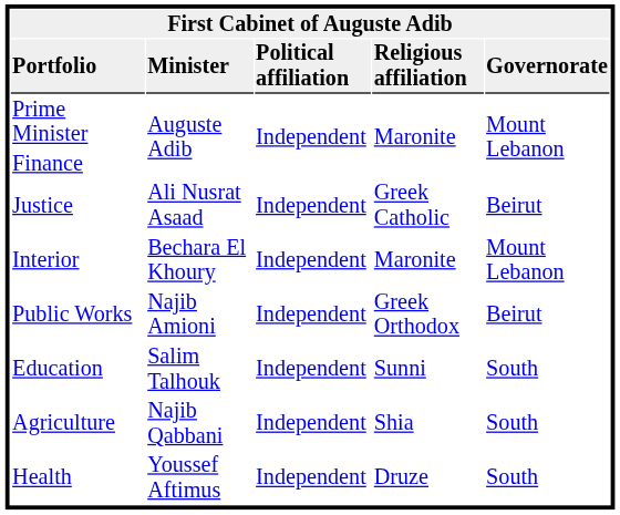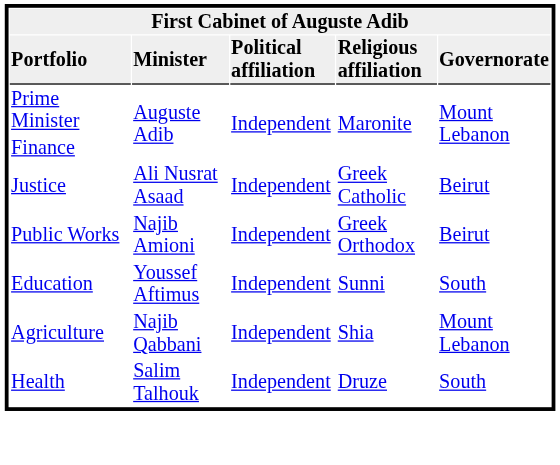- row: Interior | Bechara El Khoury | Independent | Maronite | Mount Lebanon
Education | column 2: Salim Talhouk -> Youssef Aftimus
Agriculture | column 5: South -> Mount Lebanon
Health | column 2: Youssef Aftimus -> Salim Talhouk
